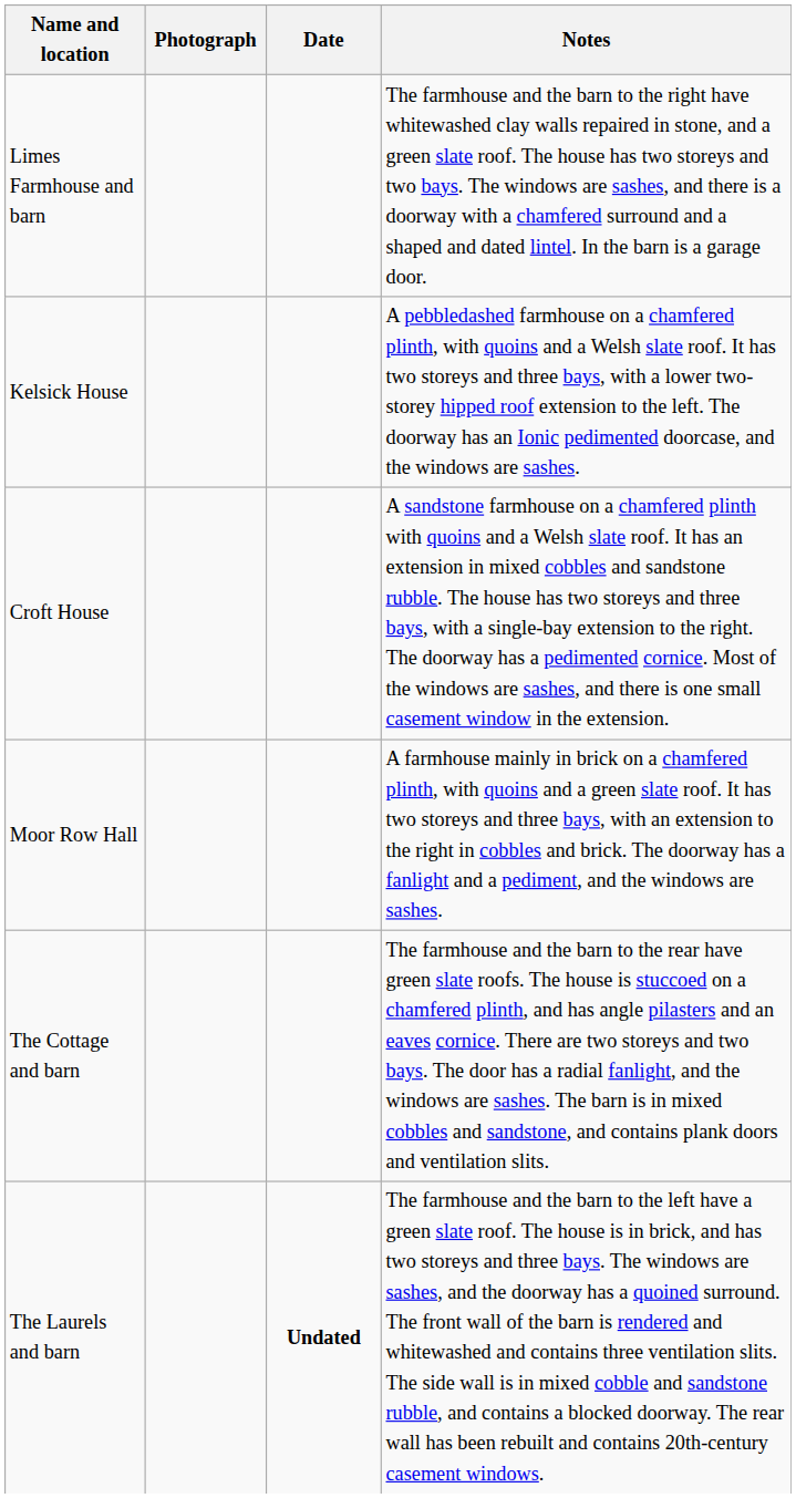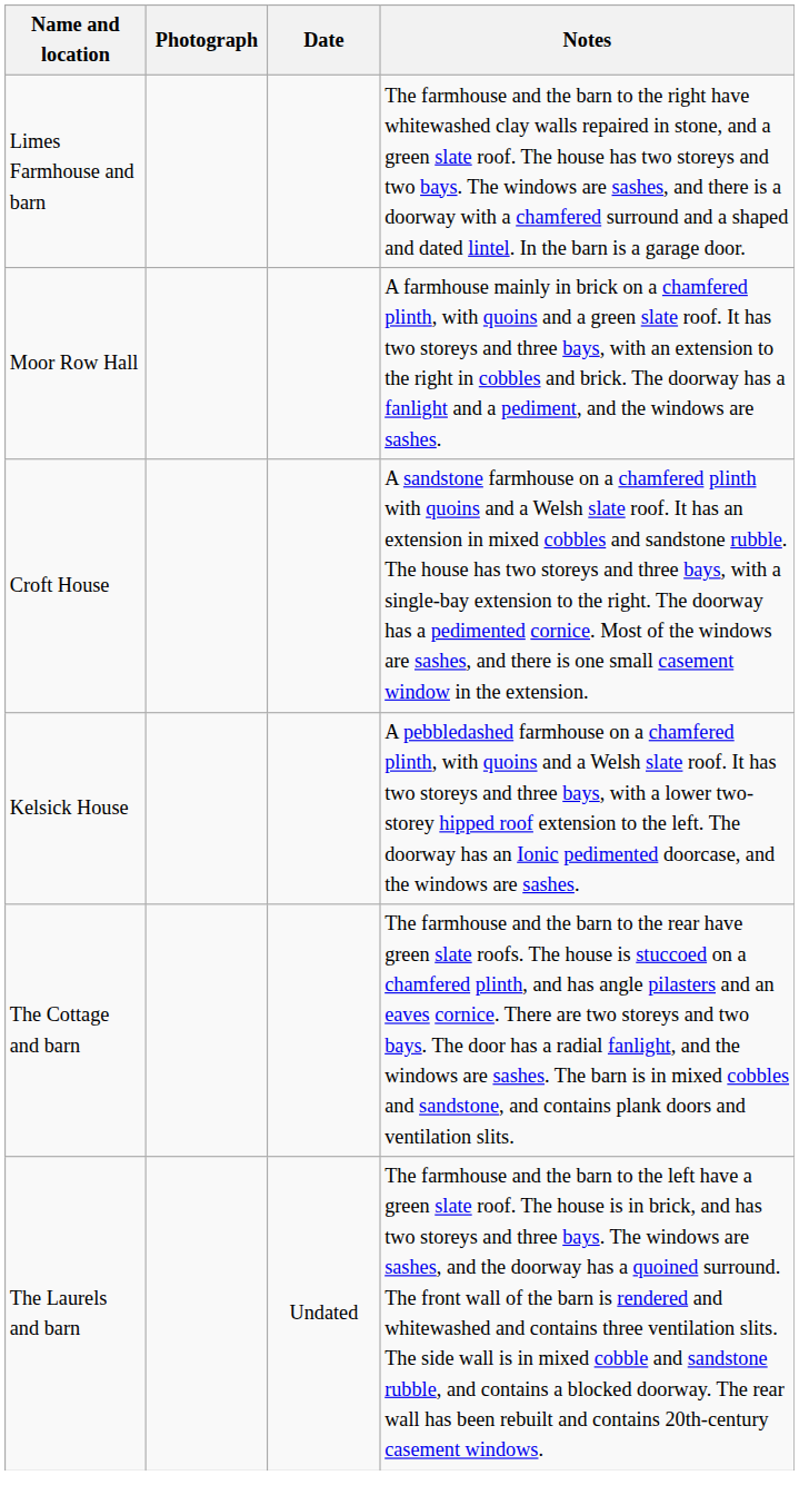rows swapped: Kelsick House <-> Moor Row Hall
The Laurels and barn | Date: bold -> normal
